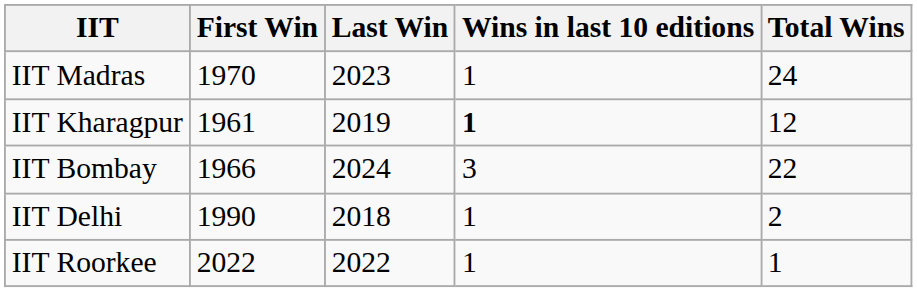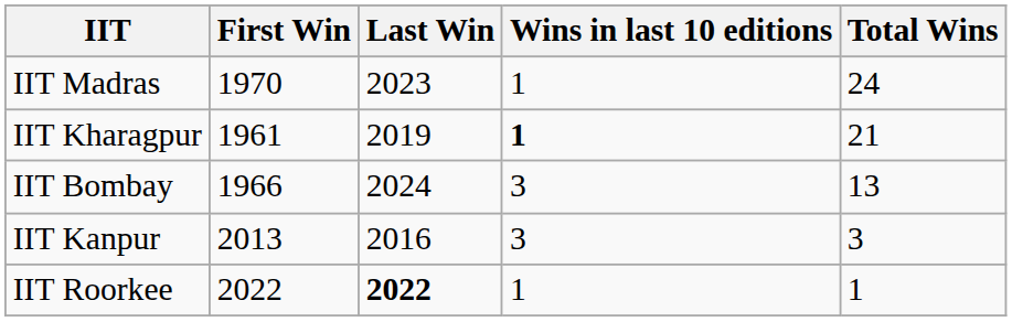IIT Kharagpur | Total Wins: 12 -> 21
IIT Bombay | Total Wins: 22 -> 13
+ row: IIT Kanpur | 2013 | 2016 | 3 | 3
- row: IIT Delhi | 1990 | 2018 | 1 | 2
IIT Roorkee | Last Win: normal -> bold
